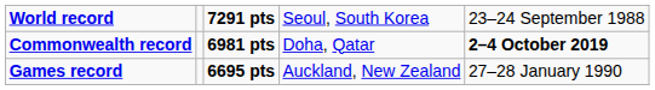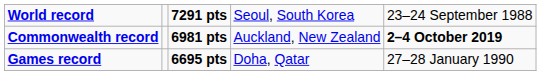Commonwealth record | column 4: Doha, Qatar -> Auckland, New Zealand
Games record | column 4: Auckland, New Zealand -> Doha, Qatar
